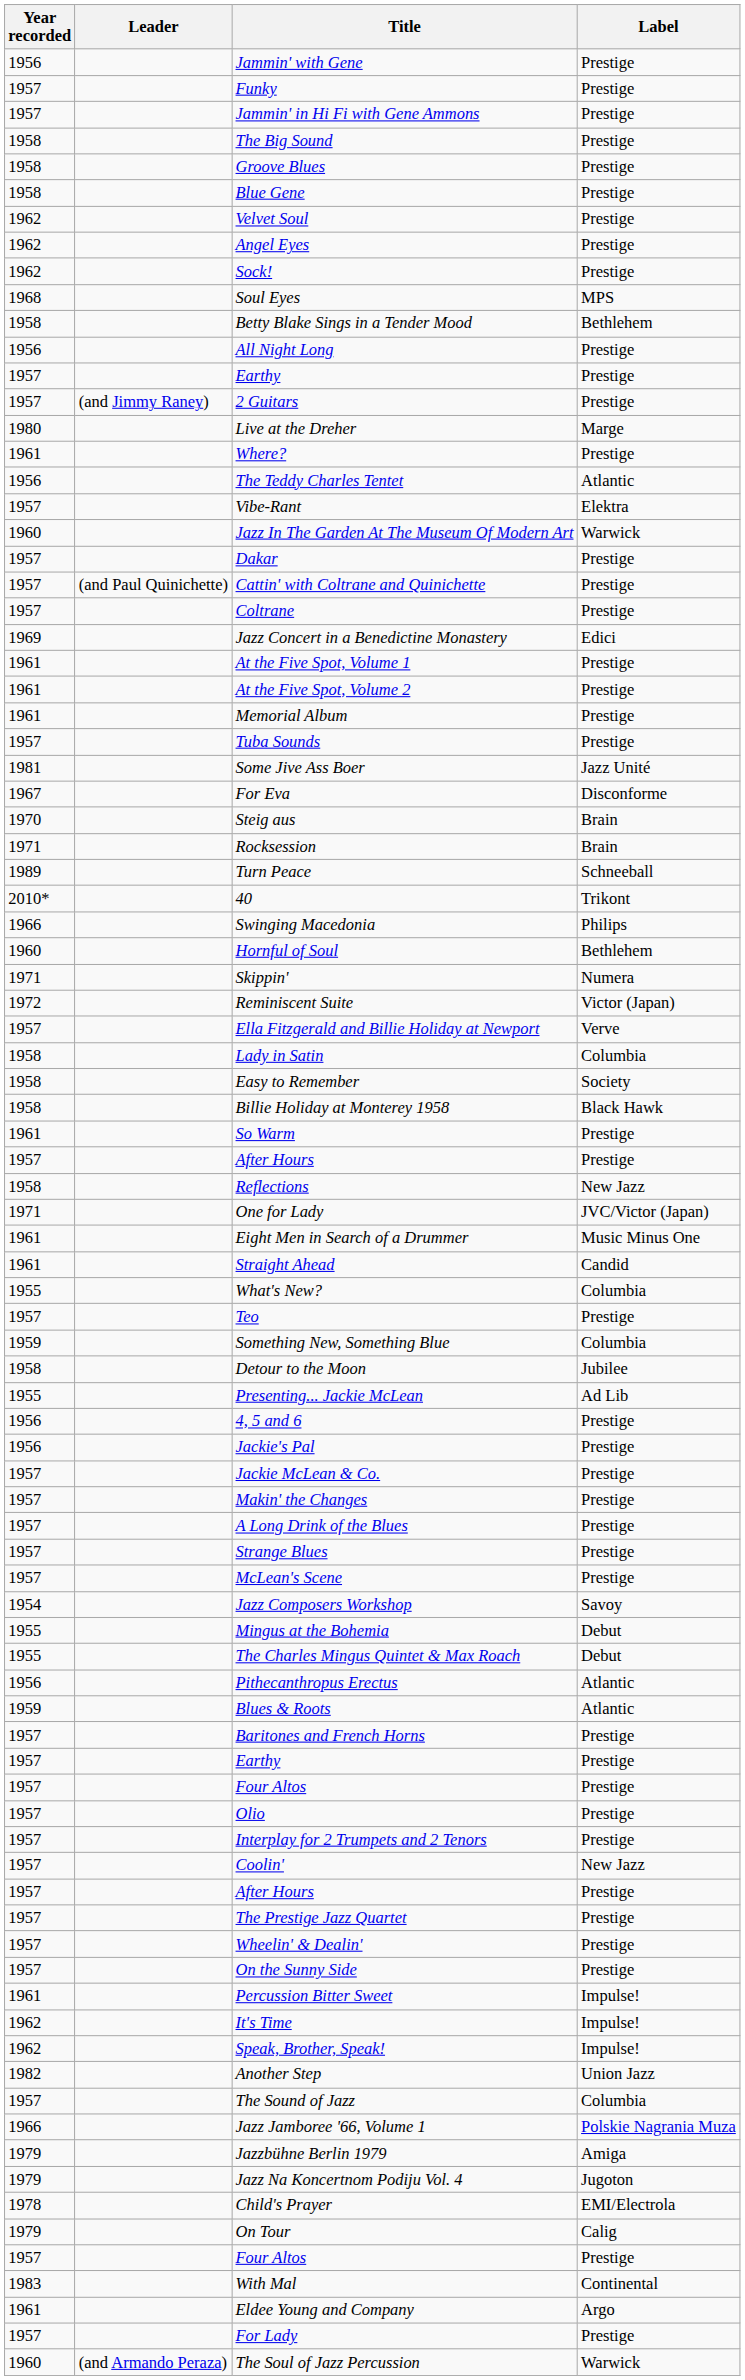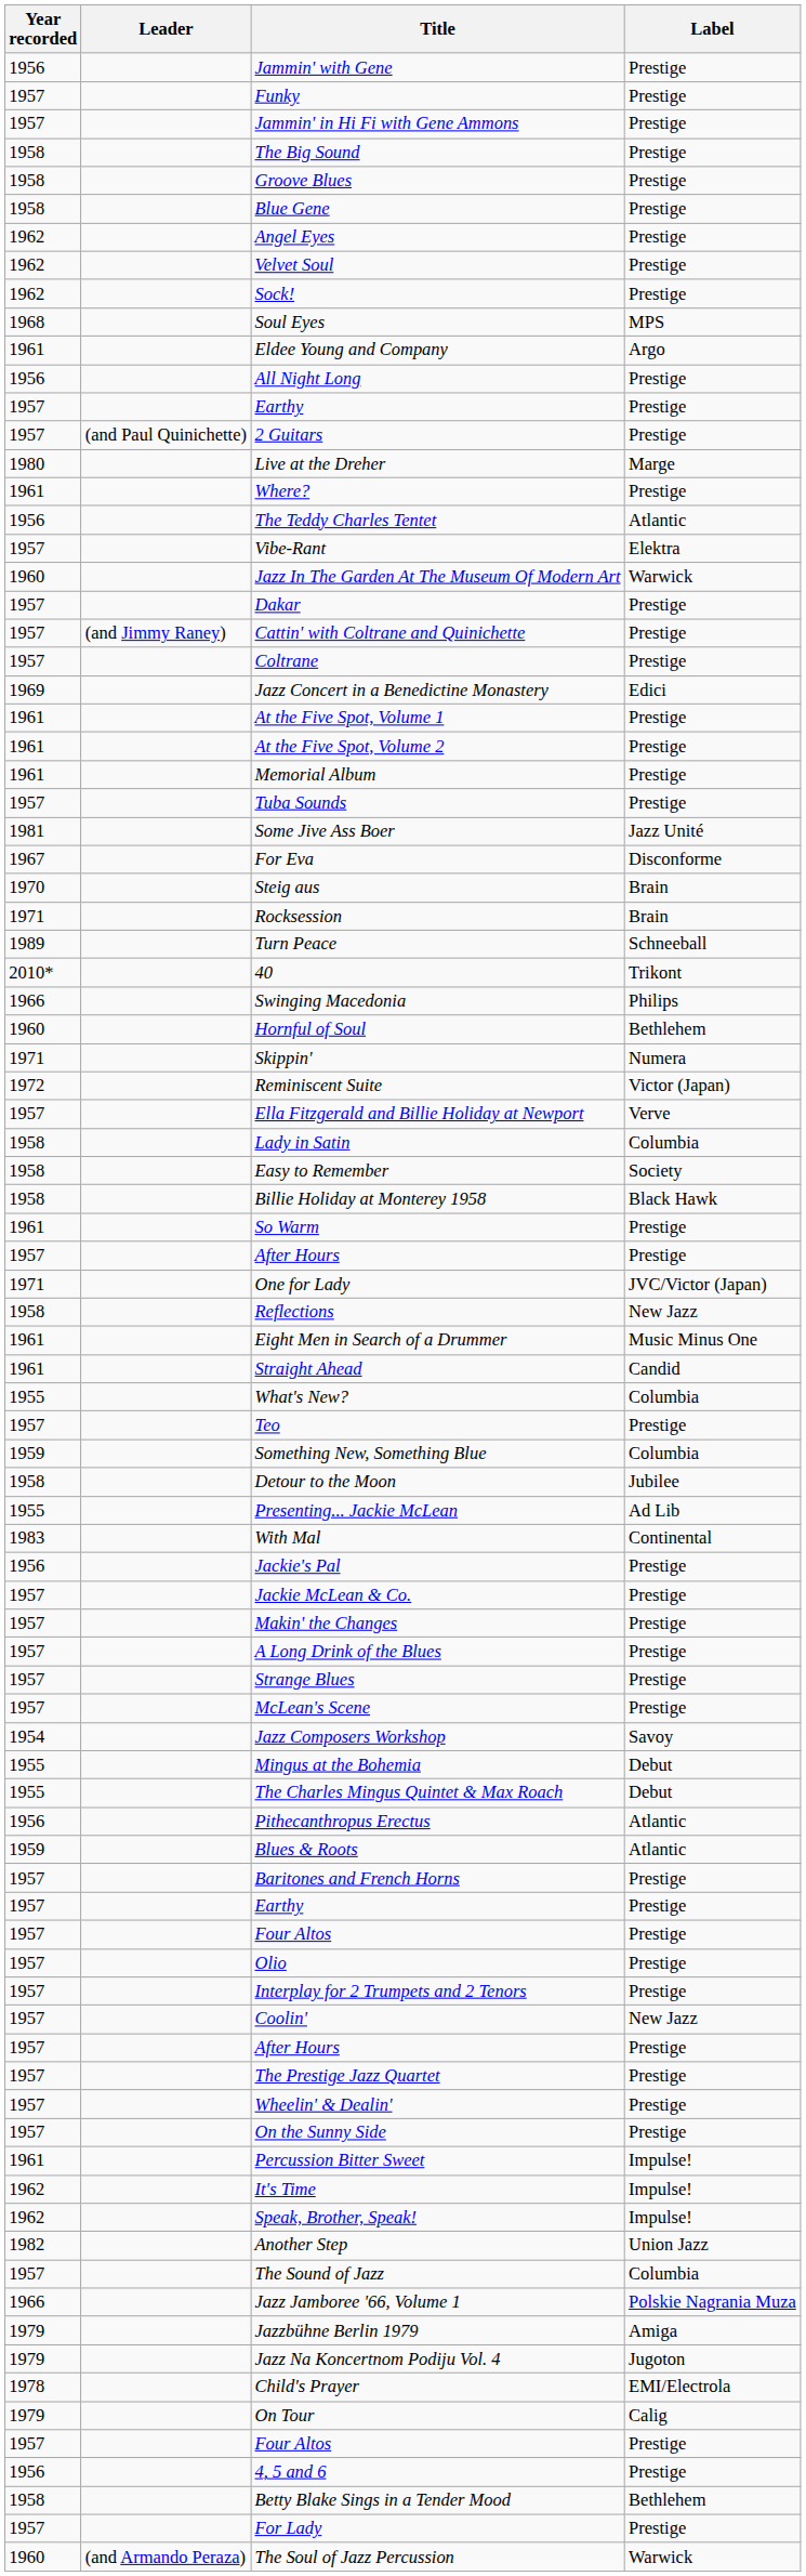rows swapped: Velvet Soul <-> Angel Eyes
rows swapped: Betty Blake Sings in a Tender Mood <-> Eldee Young and Company
2 Guitars | Leader: (and Jimmy Raney) -> (and Paul Quinichette)
Cattin' with Coltrane and Quinichette | Leader: (and Paul Quinichette) -> (and Jimmy Raney)
rows swapped: One for Lady <-> Reflections
rows swapped: 4, 5 and 6 <-> With Mal
